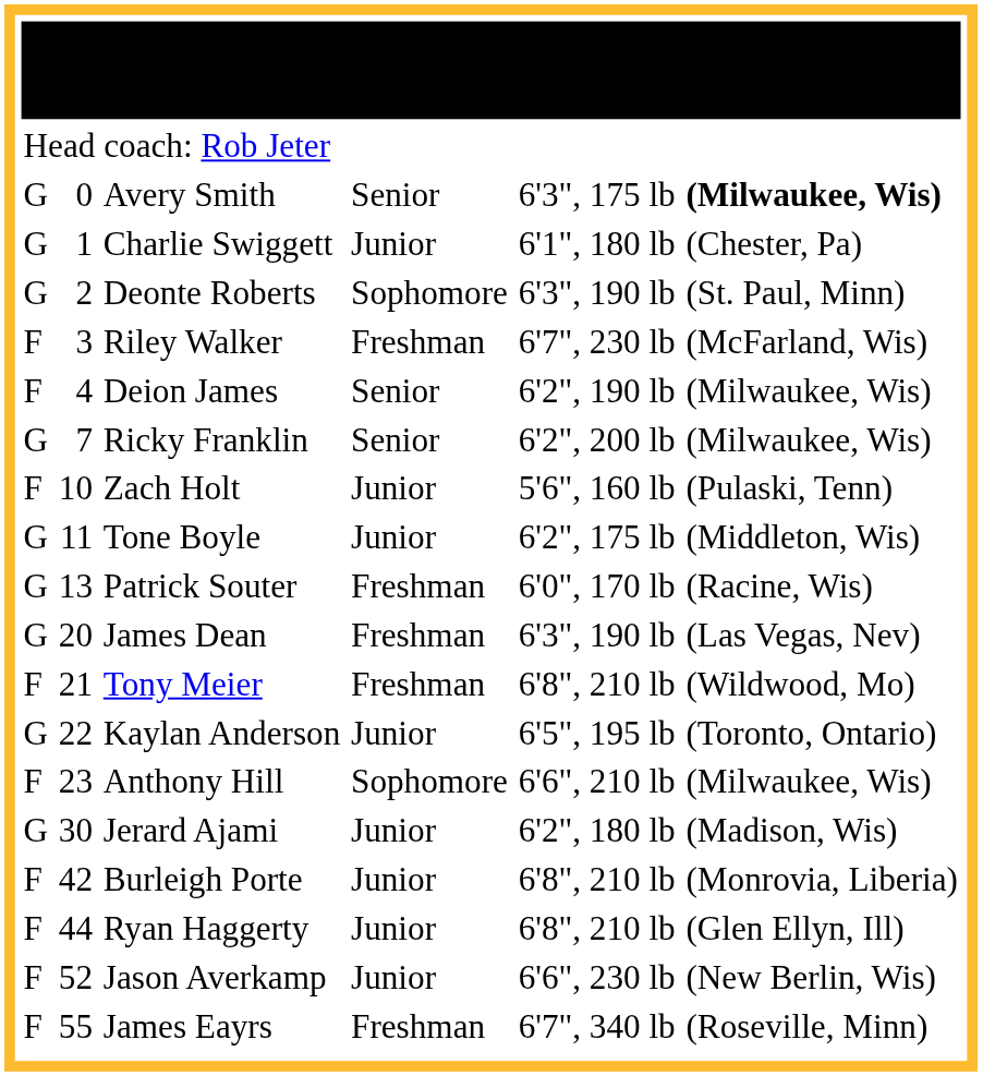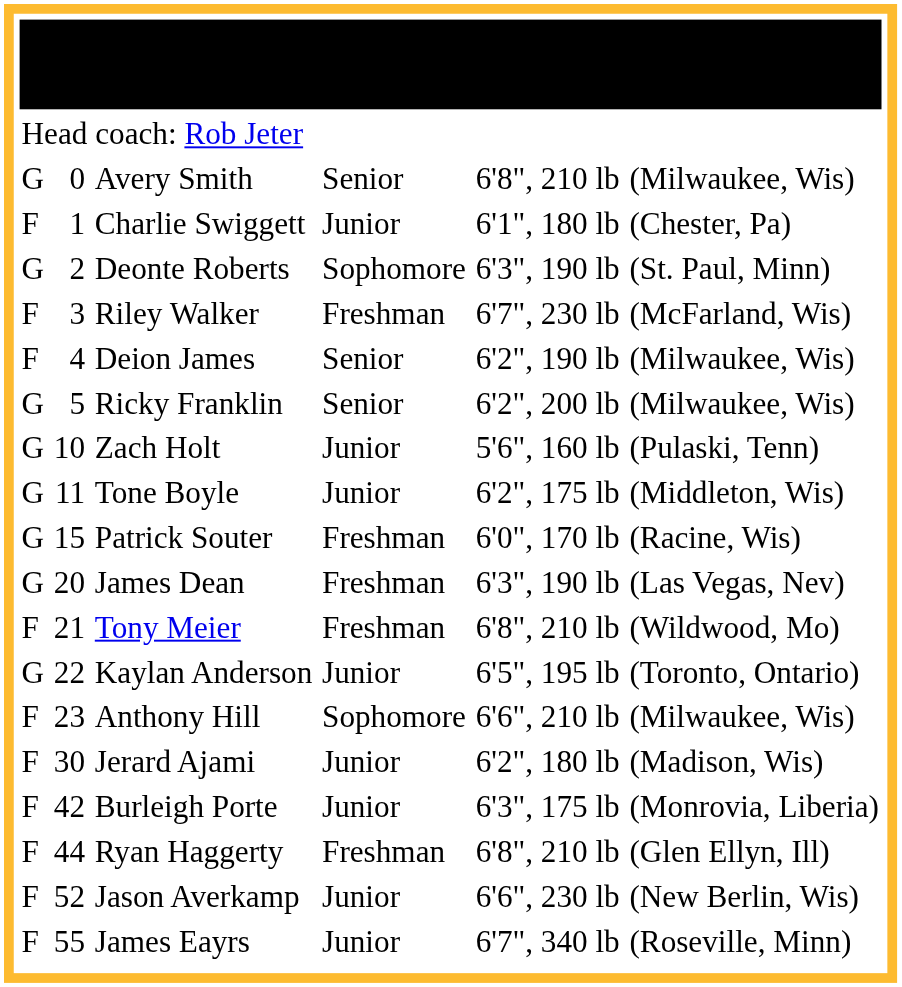Avery Smith | column 5: 6'3", 175 lb -> 6'8", 210 lb
Avery Smith | column 6: bold -> normal
Charlie Swiggett | column 1: G -> F
Ricky Franklin | column 2: 7 -> 5
Zach Holt | column 1: F -> G
Patrick Souter | column 2: 13 -> 15
Jerard Ajami | column 1: G -> F
Burleigh Porte | column 5: 6'8", 210 lb -> 6'3", 175 lb
Ryan Haggerty | column 4: Junior -> Freshman
James Eayrs | column 4: Freshman -> Junior
